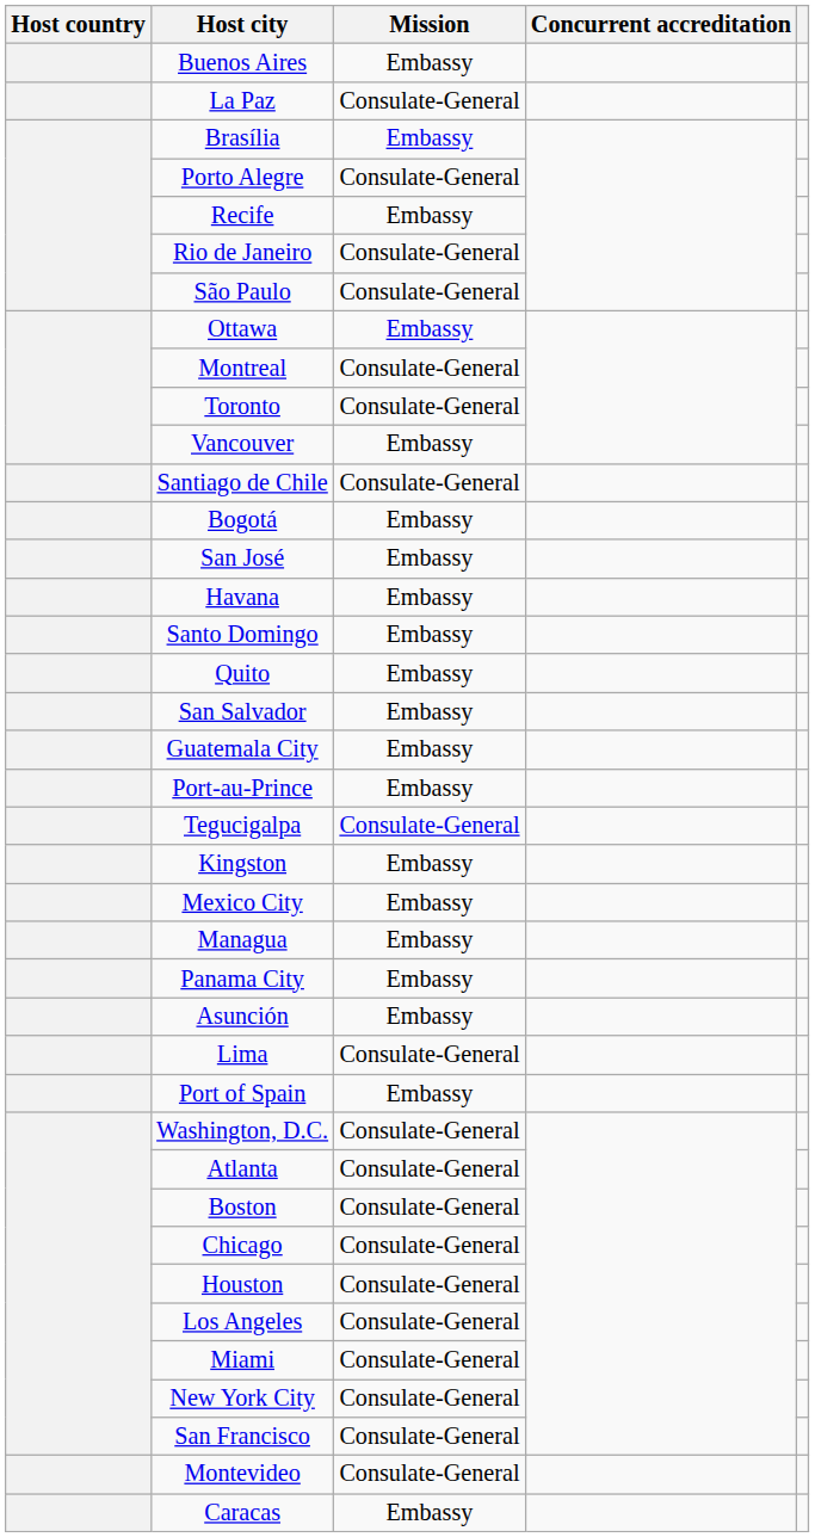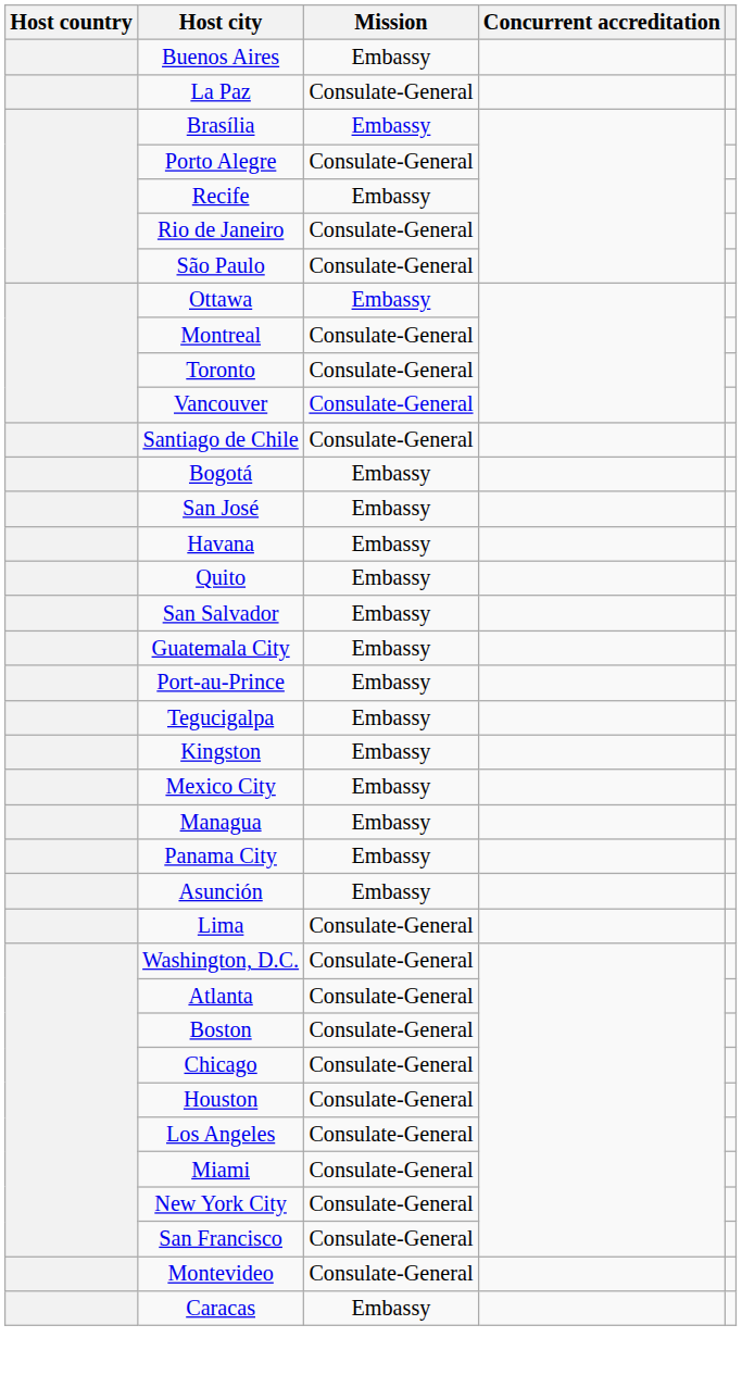Vancouver | Mission: Embassy -> Consulate-General
- row: Santo Domingo | Embassy
Tegucigalpa | Mission: Consulate-General -> Embassy
- row: Port of Spain | Embassy
